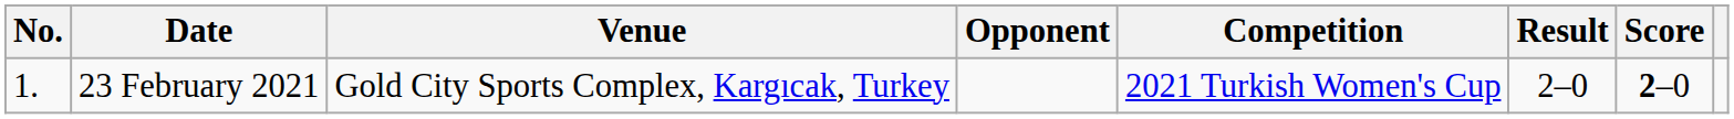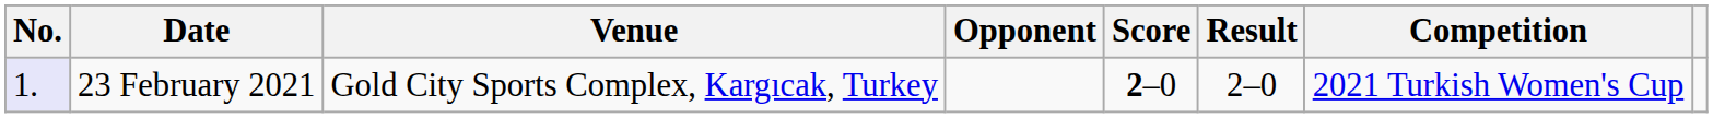columns swapped: Score <-> Competition
23 February 2021 | No.: no background -> lavender background
